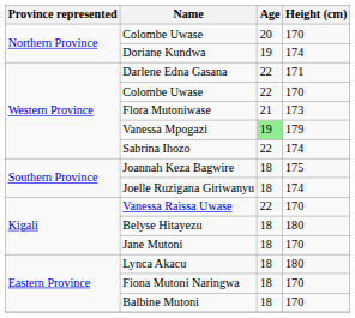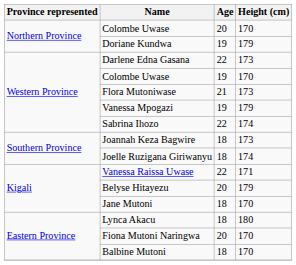Doriane Kundwa | Height (cm): 174 -> 179
Darlene Edna Gasana | Height (cm): 171 -> 173
Western Province / Colombe Uwase | Age: 22 -> 19
Vanessa Mpogazi | Age: lightgreen background -> no background
Joannah Keza Bagwire | Height (cm): 175 -> 173
Vanessa Raissa Uwase | Height (cm): 170 -> 171
Belyse Hitayezu | Age: 18 -> 20
Belyse Hitayezu | Height (cm): 180 -> 179
Fiona Mutoni Naringwa | Age: 18 -> 20
